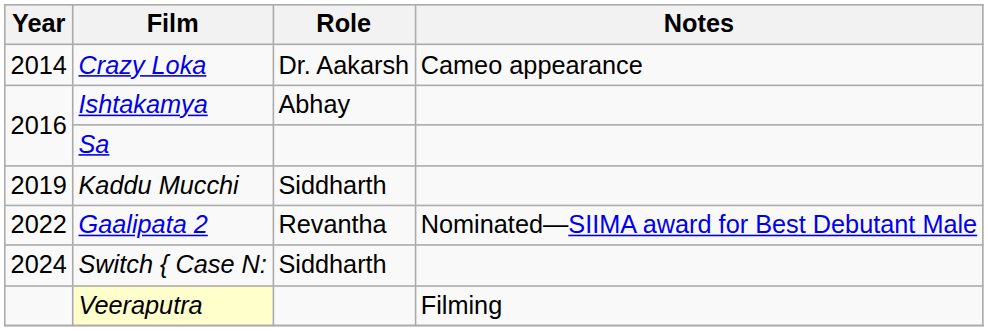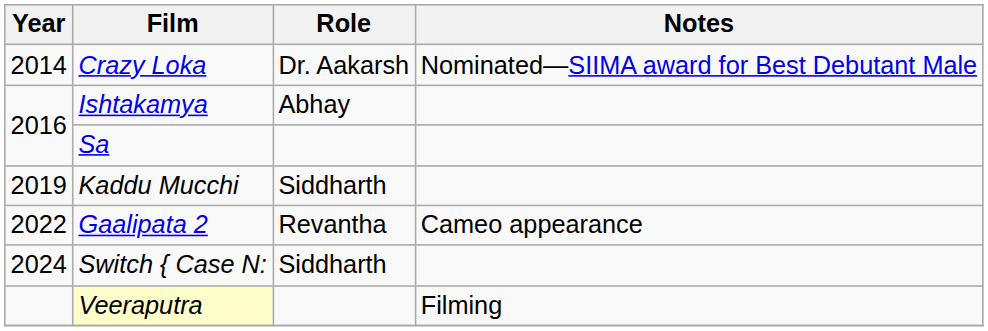Crazy Loka | Notes: Cameo appearance -> Nominated—SIIMA award for Best Debutant Male
Gaalipata 2 | Notes: Nominated—SIIMA award for Best Debutant Male -> Cameo appearance
